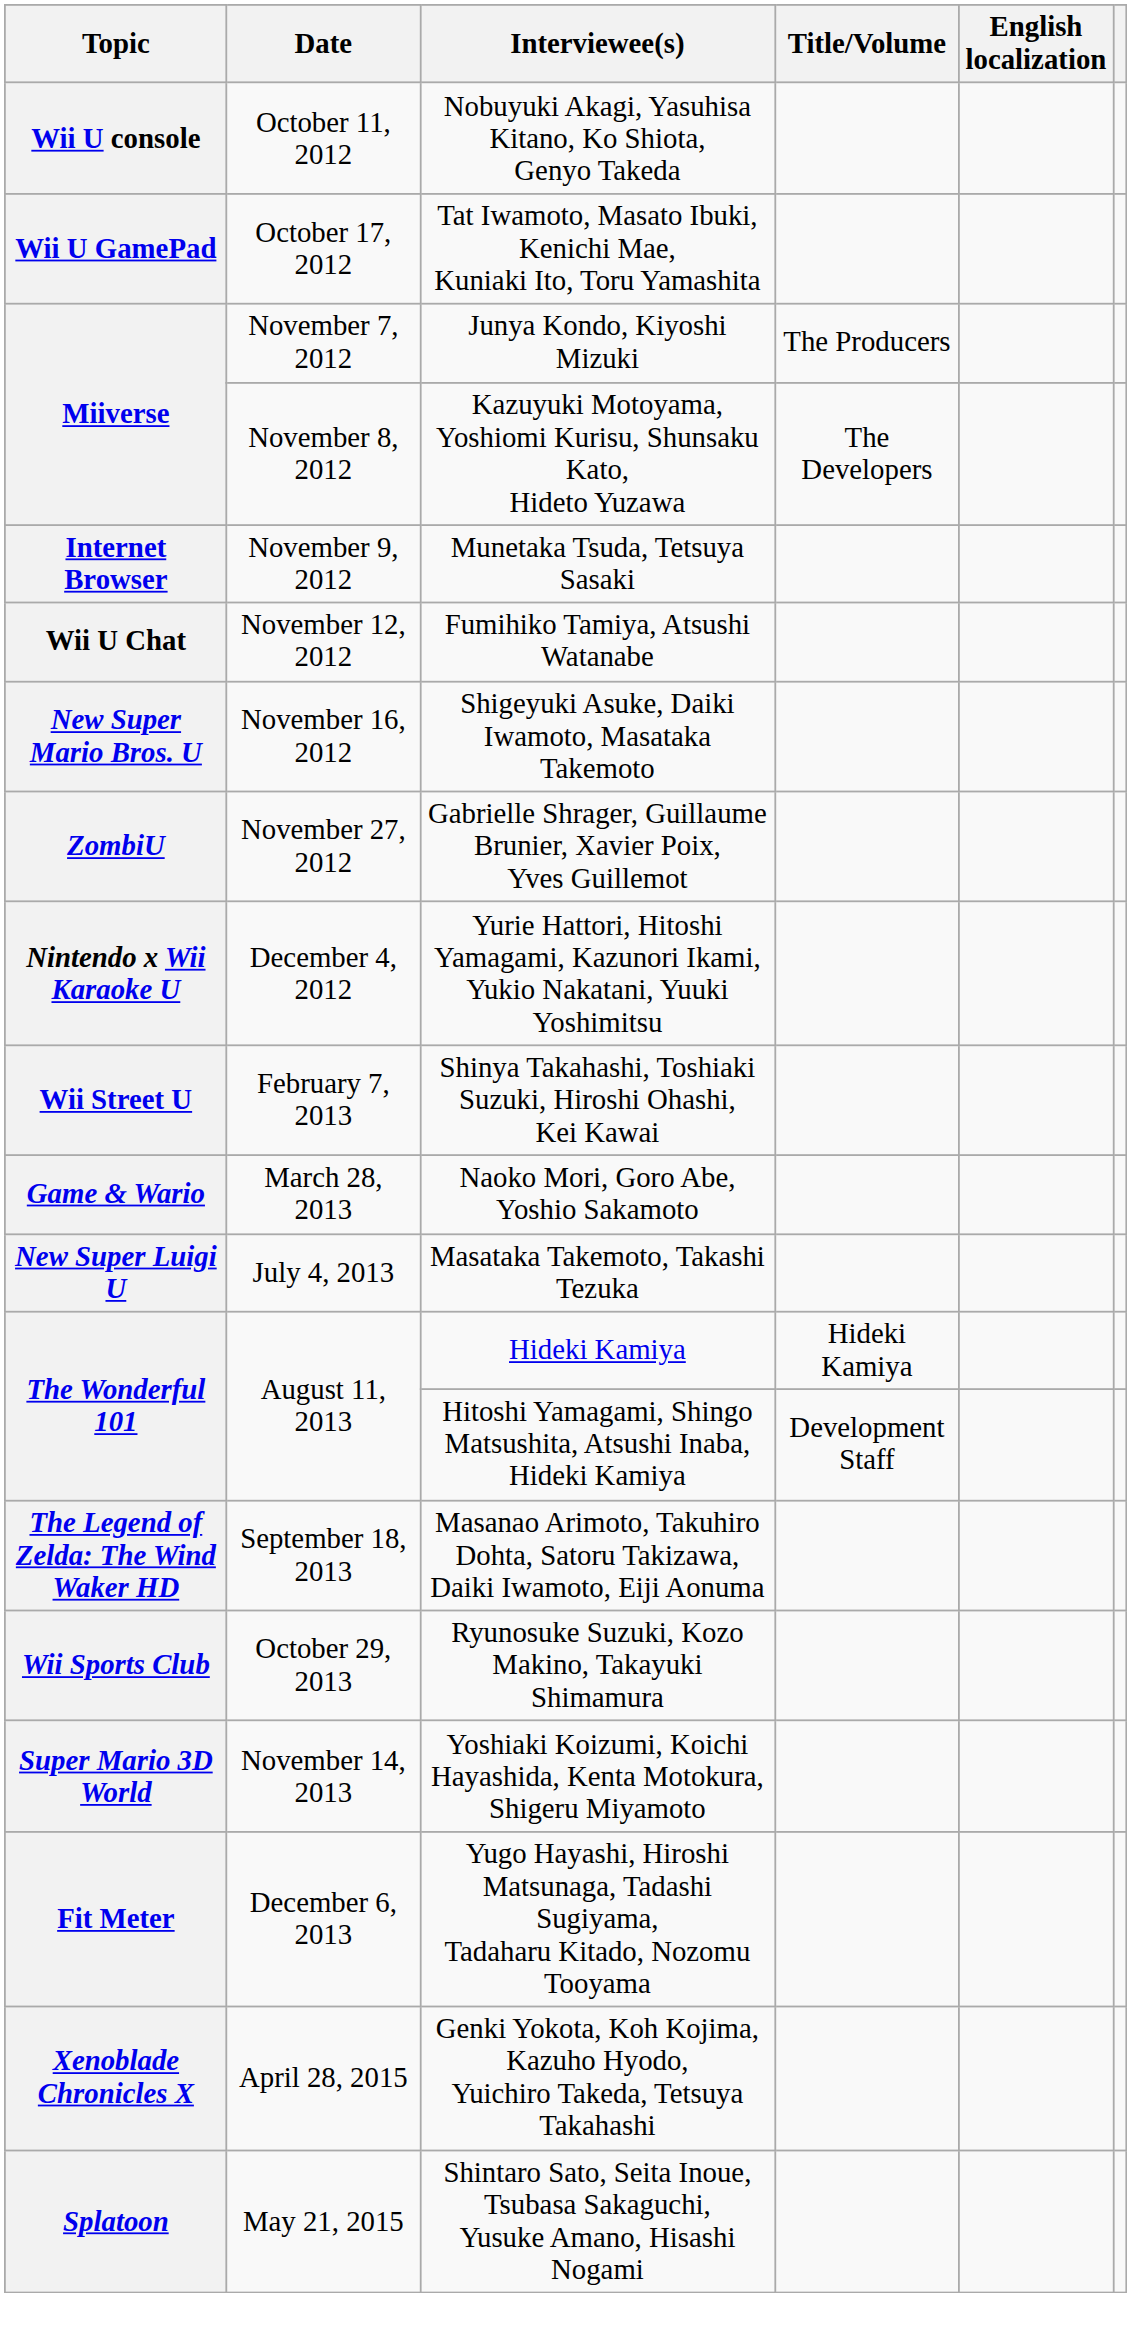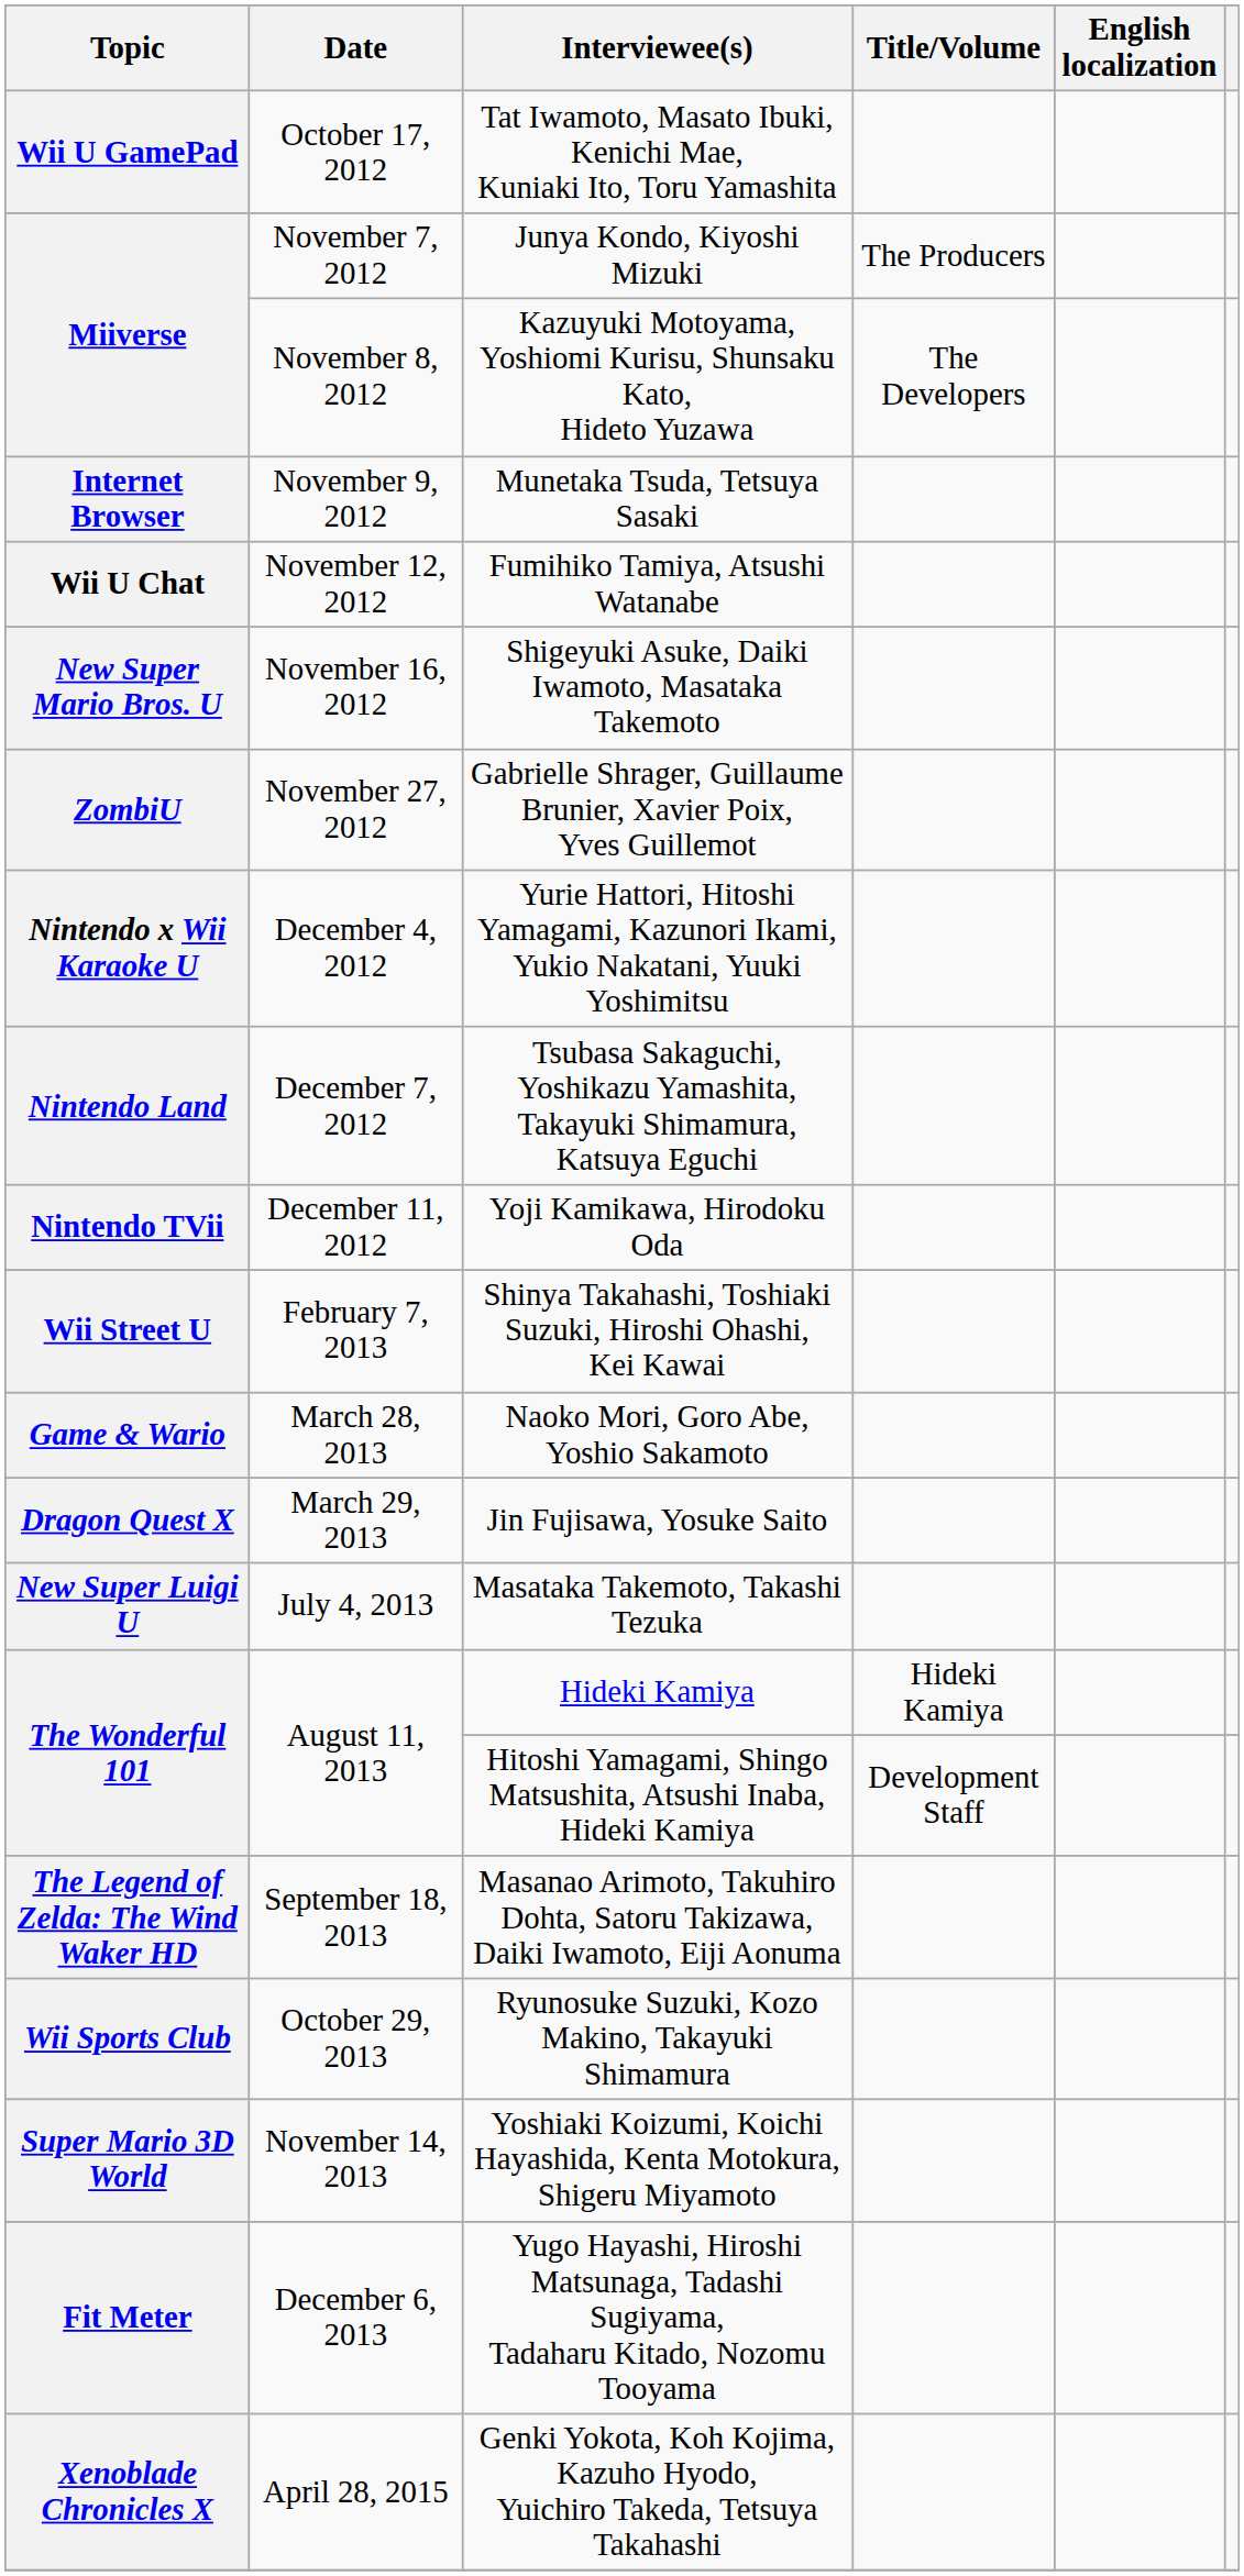- row: Wii U console | October 11, 2012 | Nobuyuki Akagi, Yasuhisa Kitano, Ko Shiota, Genyo Takeda
+ row: Nintendo Land | December 7, 2012 | Tsubasa Sakaguchi, Yoshikazu Yamashita, Takayuki Shimamura, Katsuya Eguchi
+ row: Nintendo TVii | December 11, 2012 | Yoji Kamikawa, Hirodoku Oda
+ row: Dragon Quest X | March 29, 2013 | Jin Fujisawa, Yosuke Saito
- row: Splatoon | May 21, 2015 | Shintaro Sato, Seita Inoue, Tsubasa Sakaguchi, Yusuke Amano, Hisashi Nogami
